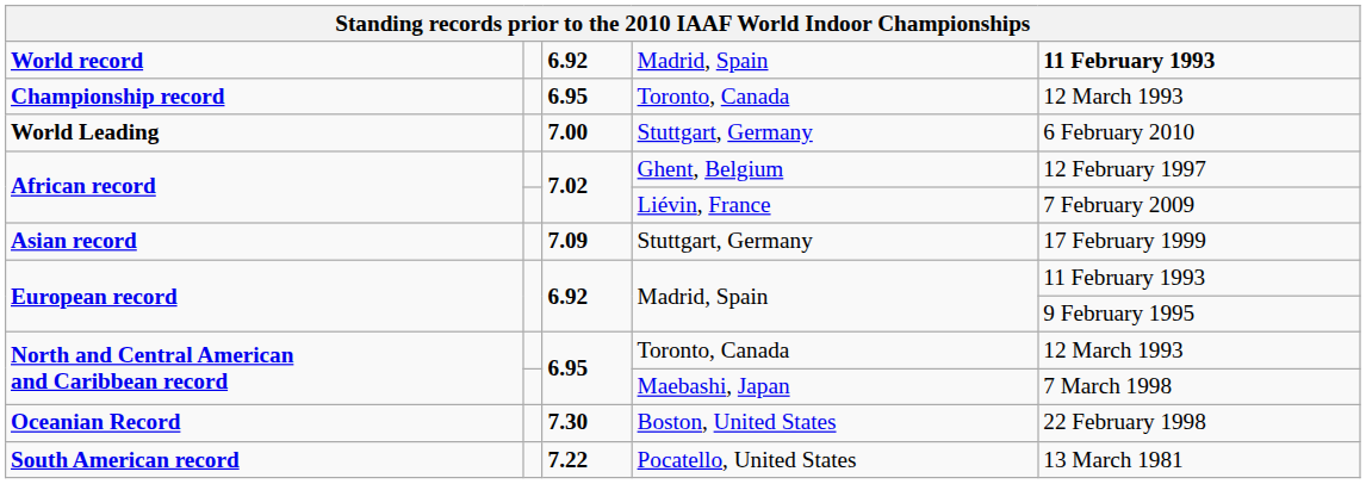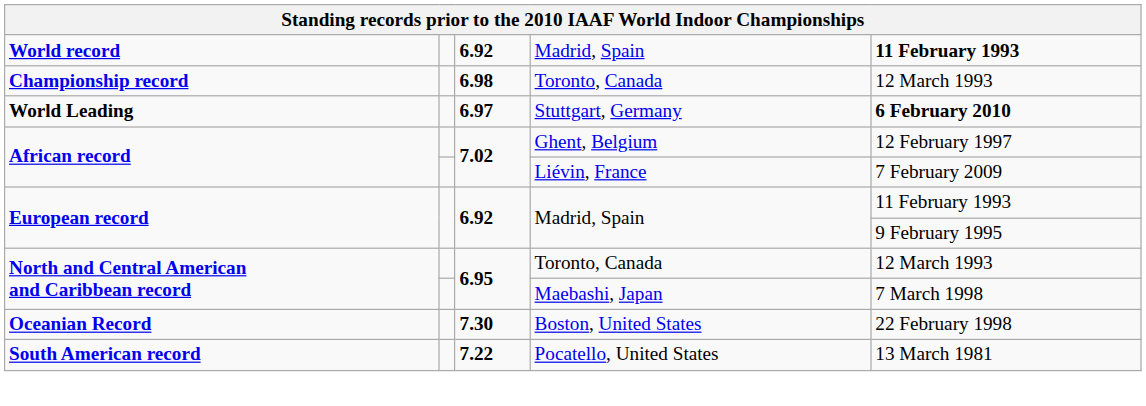Championship record | column 3: 6.95 -> 6.98
World Leading | column 3: 7.00 -> 6.97
World Leading | column 5: normal -> bold
- row: Asian record | 7.09 | Stuttgart, Germany | 17 February 1999
